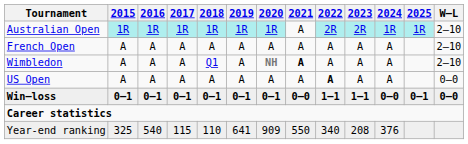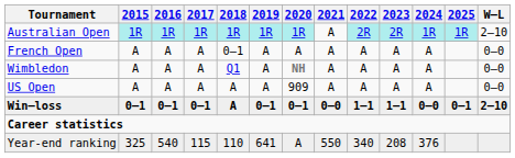French Open | 2018: A -> 0–1
French Open | W–L: 2–10 -> 0–0
Wimbledon | 2021: bold -> normal
Wimbledon | W–L: 2–10 -> 0–0
US Open | 2020: A -> 909
US Open | 2022: bold -> normal
Win–loss | 2018: 0–1 -> A
Win–loss | W–L: 0–0 -> 2–10
Year-end ranking | 2020: 909 -> A
